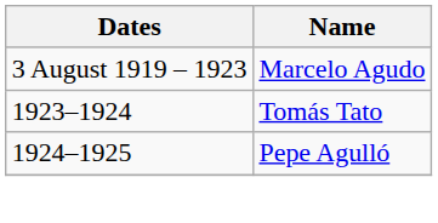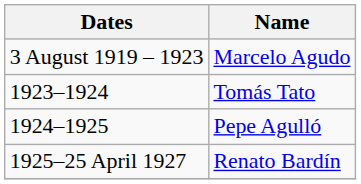+ row: 1925–25 April 1927 | Renato Bardín
